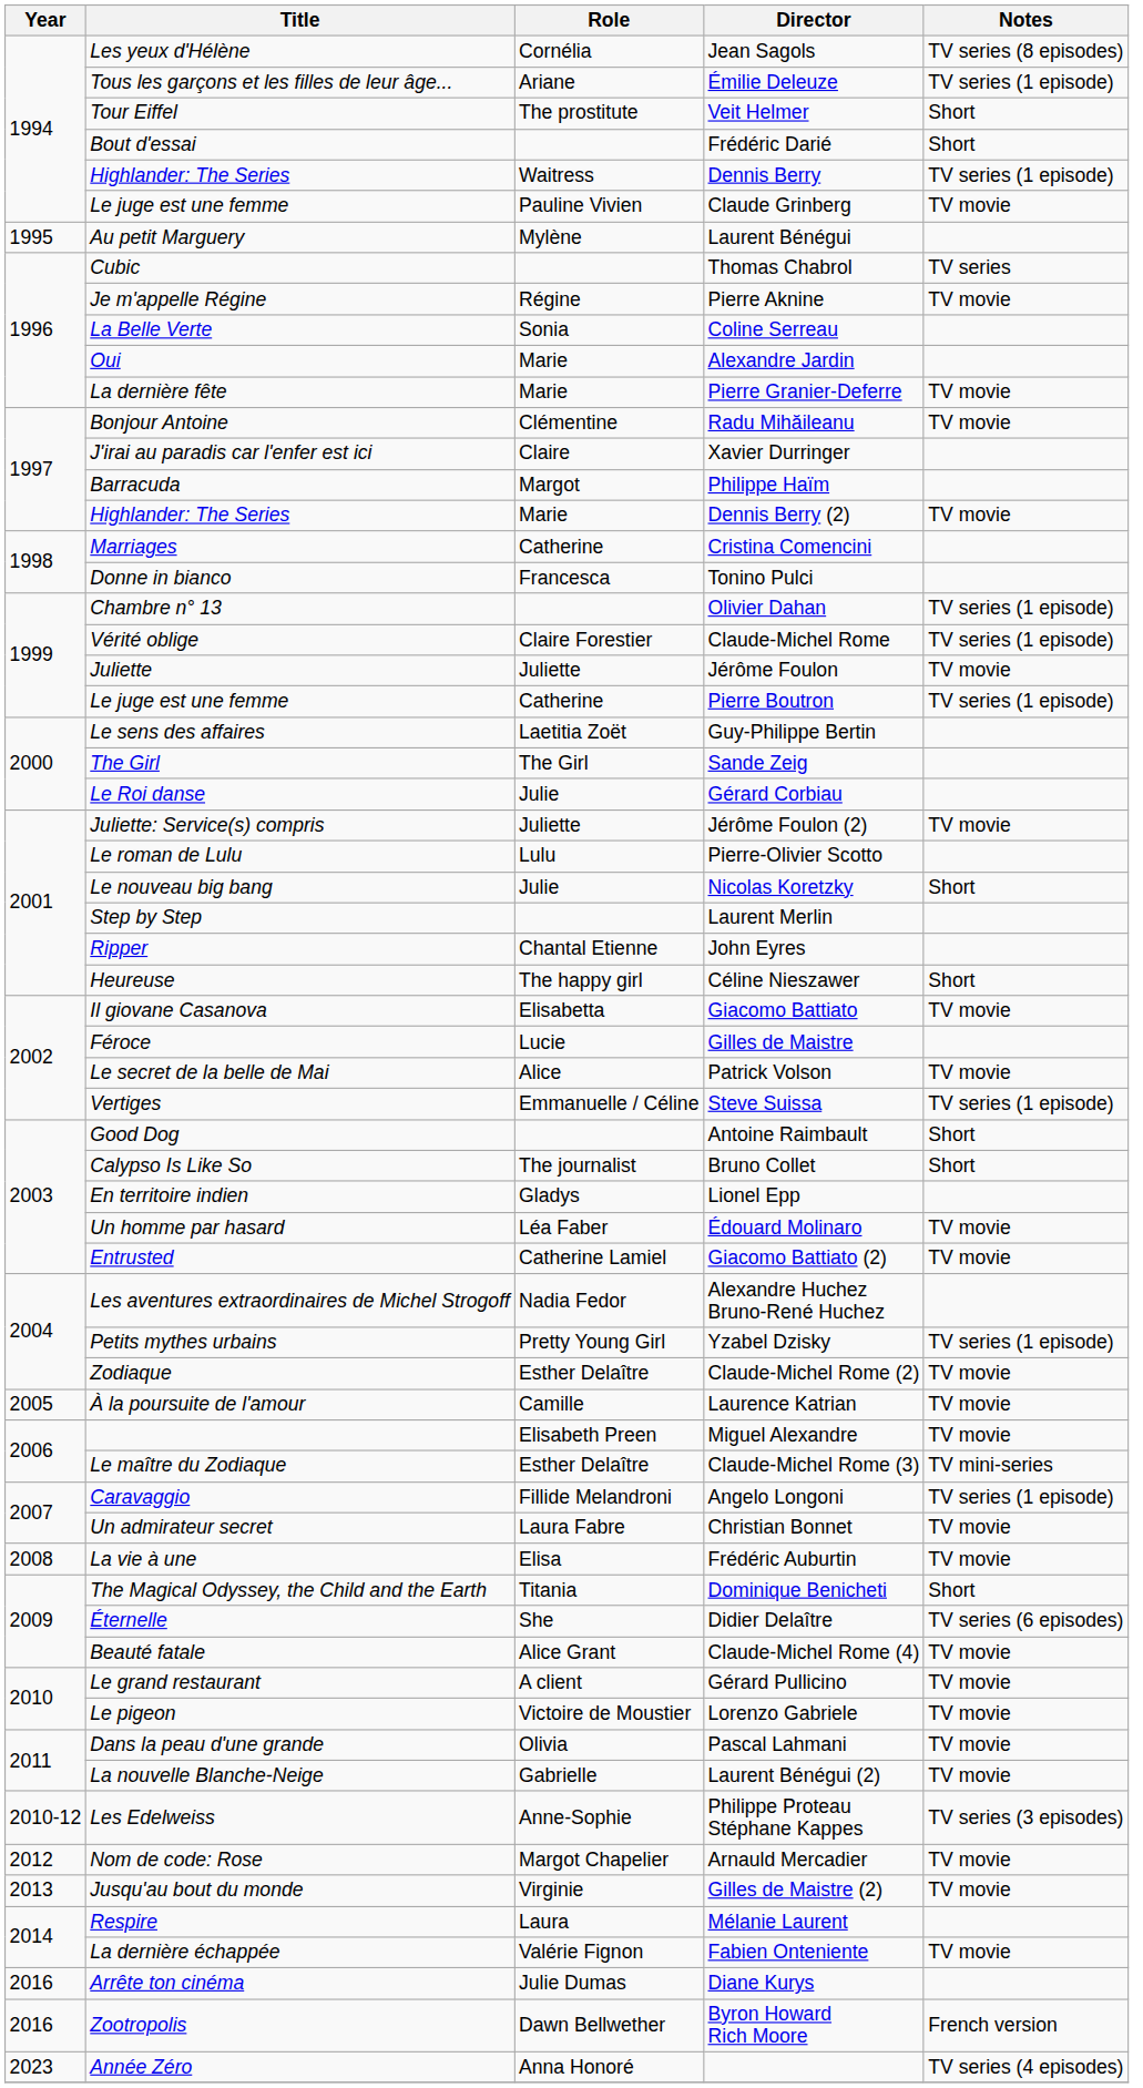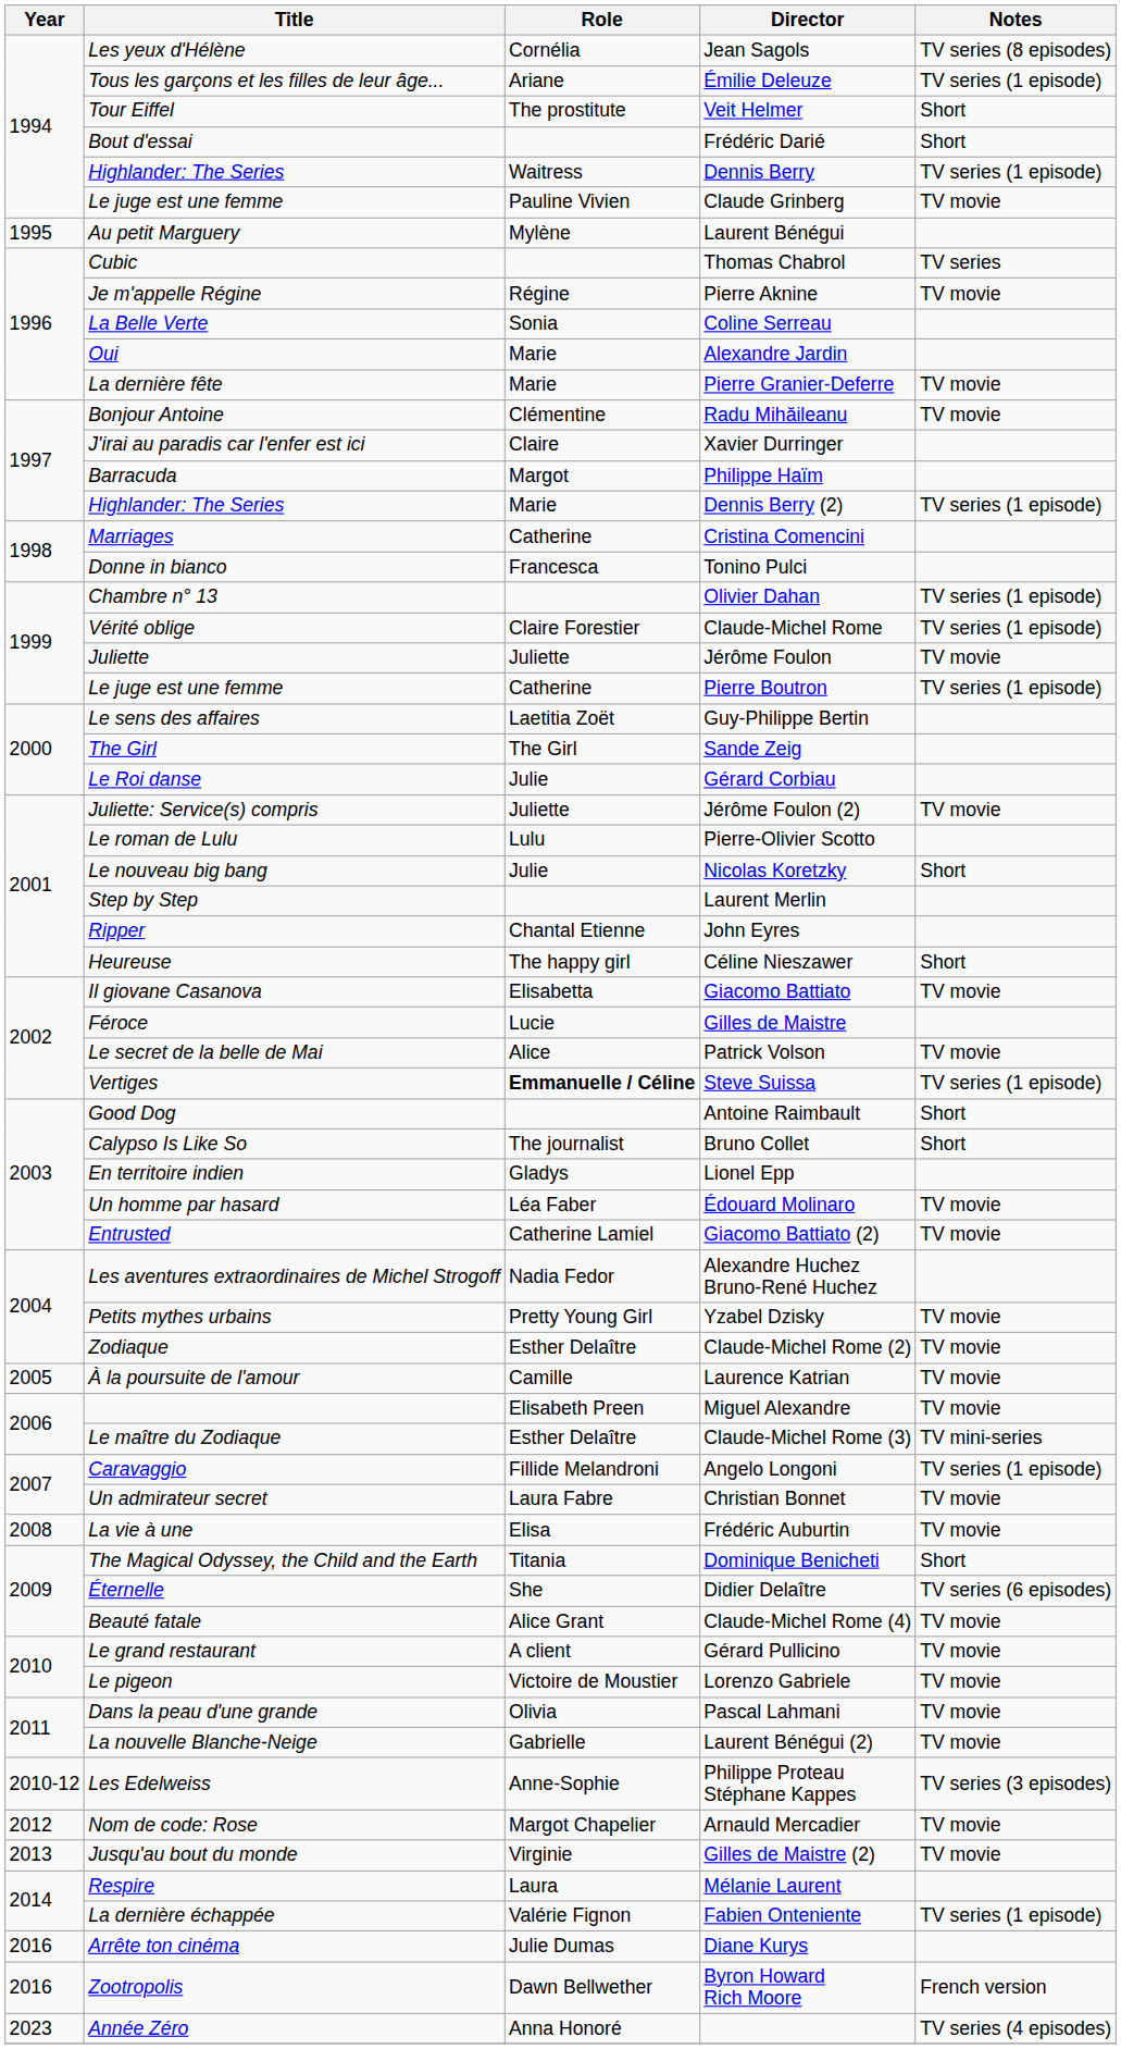Dennis Berry (2) | Notes: TV movie -> TV series (1 episode)
Steve Suissa | Role: normal -> bold
Yzabel Dzisky | Notes: TV series (1 episode) -> TV movie
Fabien Onteniente | Notes: TV movie -> TV series (1 episode)
